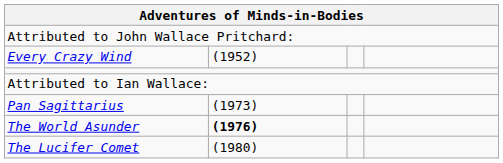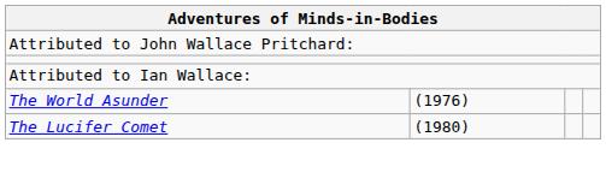- row: Every Crazy Wind | (1952)
- row: Pan Sagittarius | (1973)
The World Asunder | column 2: bold -> normal
